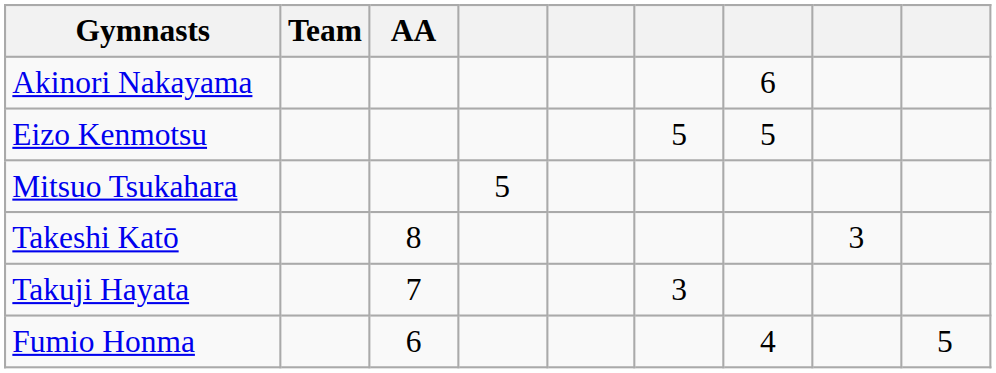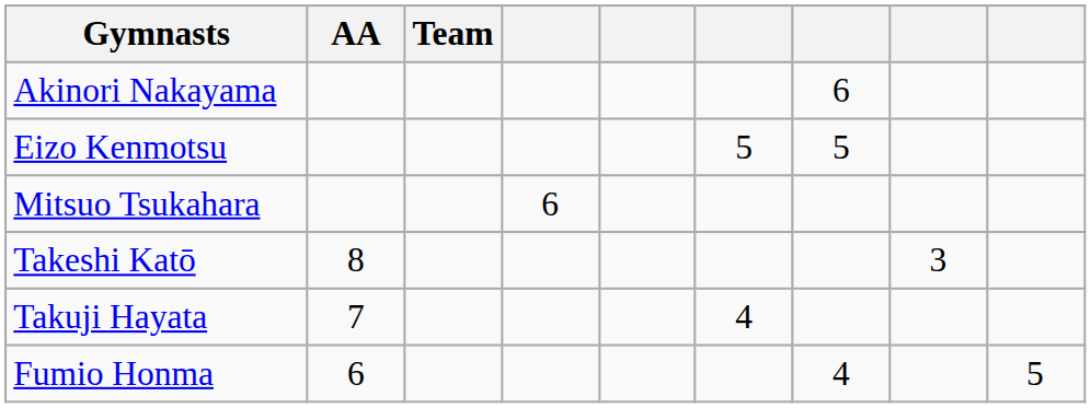columns swapped: Team <-> AA
Mitsuo Tsukahara | column 4: 5 -> 6
Takuji Hayata | column 6: 3 -> 4
